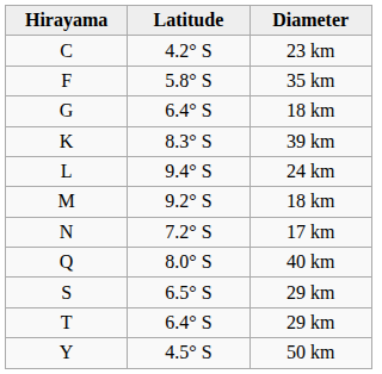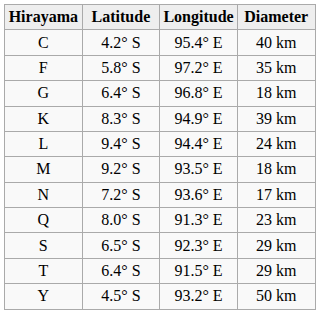+ column: Longitude | 95.4° E | 97.2° E | 96.8° E | 94.9° E | 94.4° E | 93.5° E | 93.6° E | 91.3° E | 92.3° E | 91.5° E | 93.2° E
C | Diameter: 23 km -> 40 km
Q | Diameter: 40 km -> 23 km
